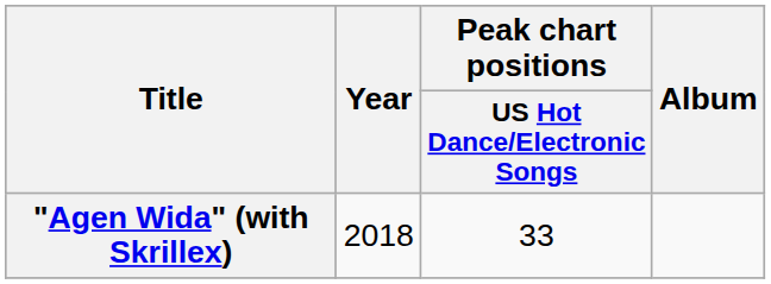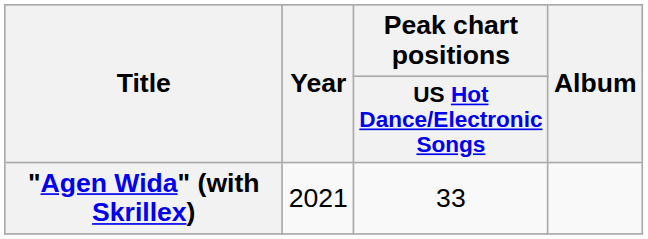"Agen Wida" (with Skrillex) | Year: 2018 -> 2021
